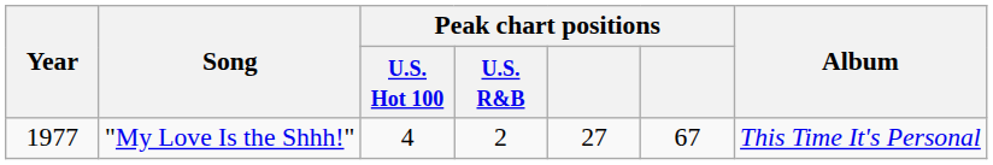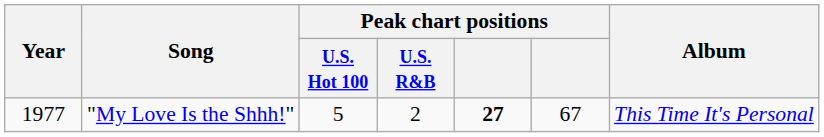"My Love Is the Shhh!" | Peak chart positions / U.S. Hot 100: 4 -> 5
"My Love Is the Shhh!" | column 5: normal -> bold
